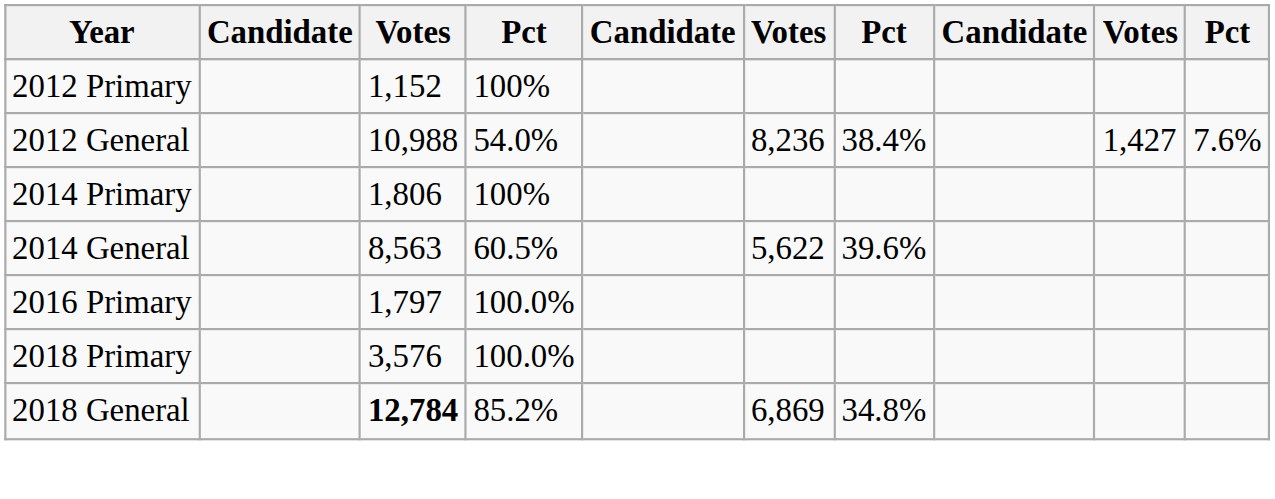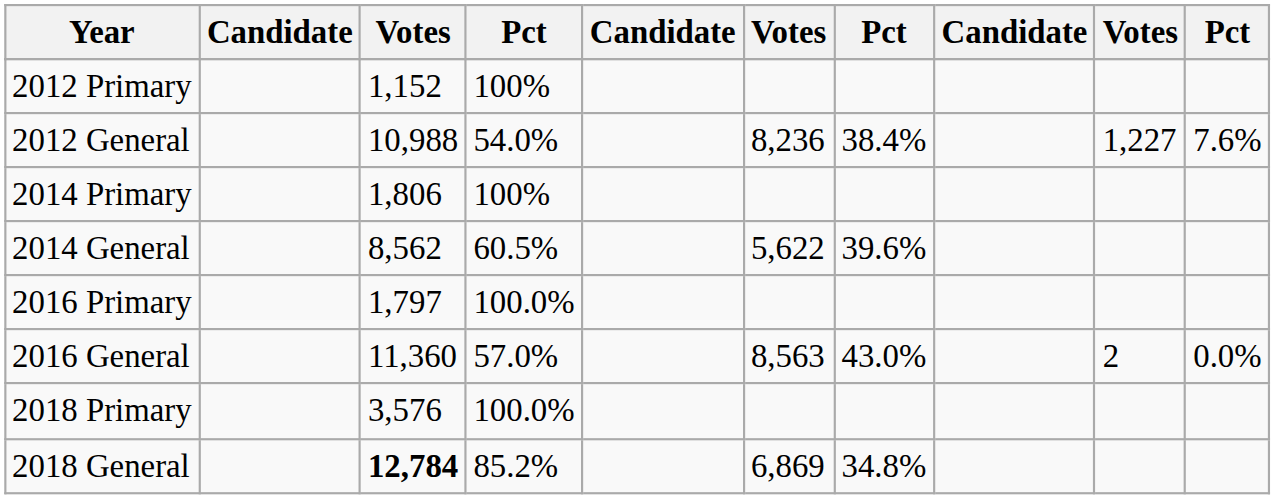2012 General | column 9: 1,427 -> 1,227
2014 General | column 3: 8,563 -> 8,562
+ row: 2016 General | 11,360 | 57.0% | 8,563 | 43.0% | 2 | 0.0%
